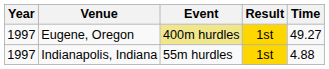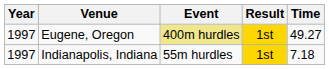Indianapolis, Indiana | Time: 4.88 -> 7.18
